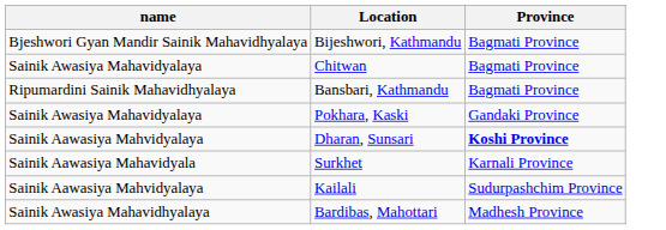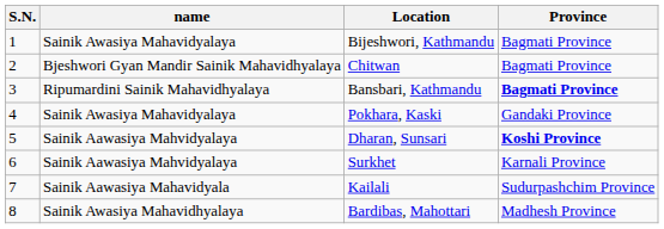+ column: S.N. | 1 | 2 | 3 | 4 | 5 | 6 | 7 | 8
Bijeshwori, Kathmandu | name: Bjeshwori Gyan Mandir Sainik Mahavidhyalaya -> Sainik Awasiya Mahavidyalaya
Chitwan | name: Sainik Awasiya Mahavidyalaya -> Bjeshwori Gyan Mandir Sainik Mahavidhyalaya
Bansbari, Kathmandu | Province: normal -> bold
Surkhet | name: Sainik Aawasiya Mahavidyala -> Sainik Aawasiya Mahvidyalaya
Kailali | name: Sainik Aawasiya Mahvidyalaya -> Sainik Aawasiya Mahavidyala
